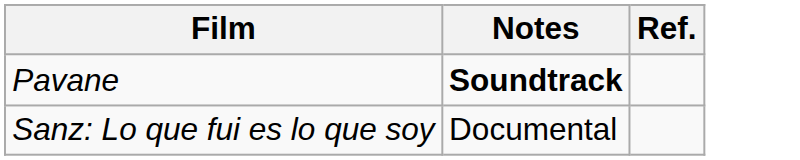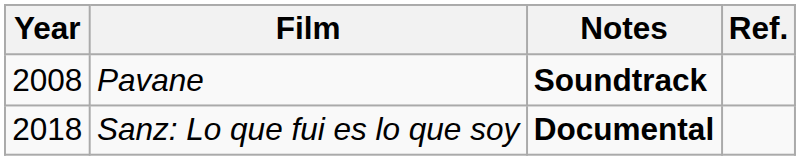+ column: Year | 2008 | 2018
Sanz: Lo que fui es lo que soy | Notes: normal -> bold
